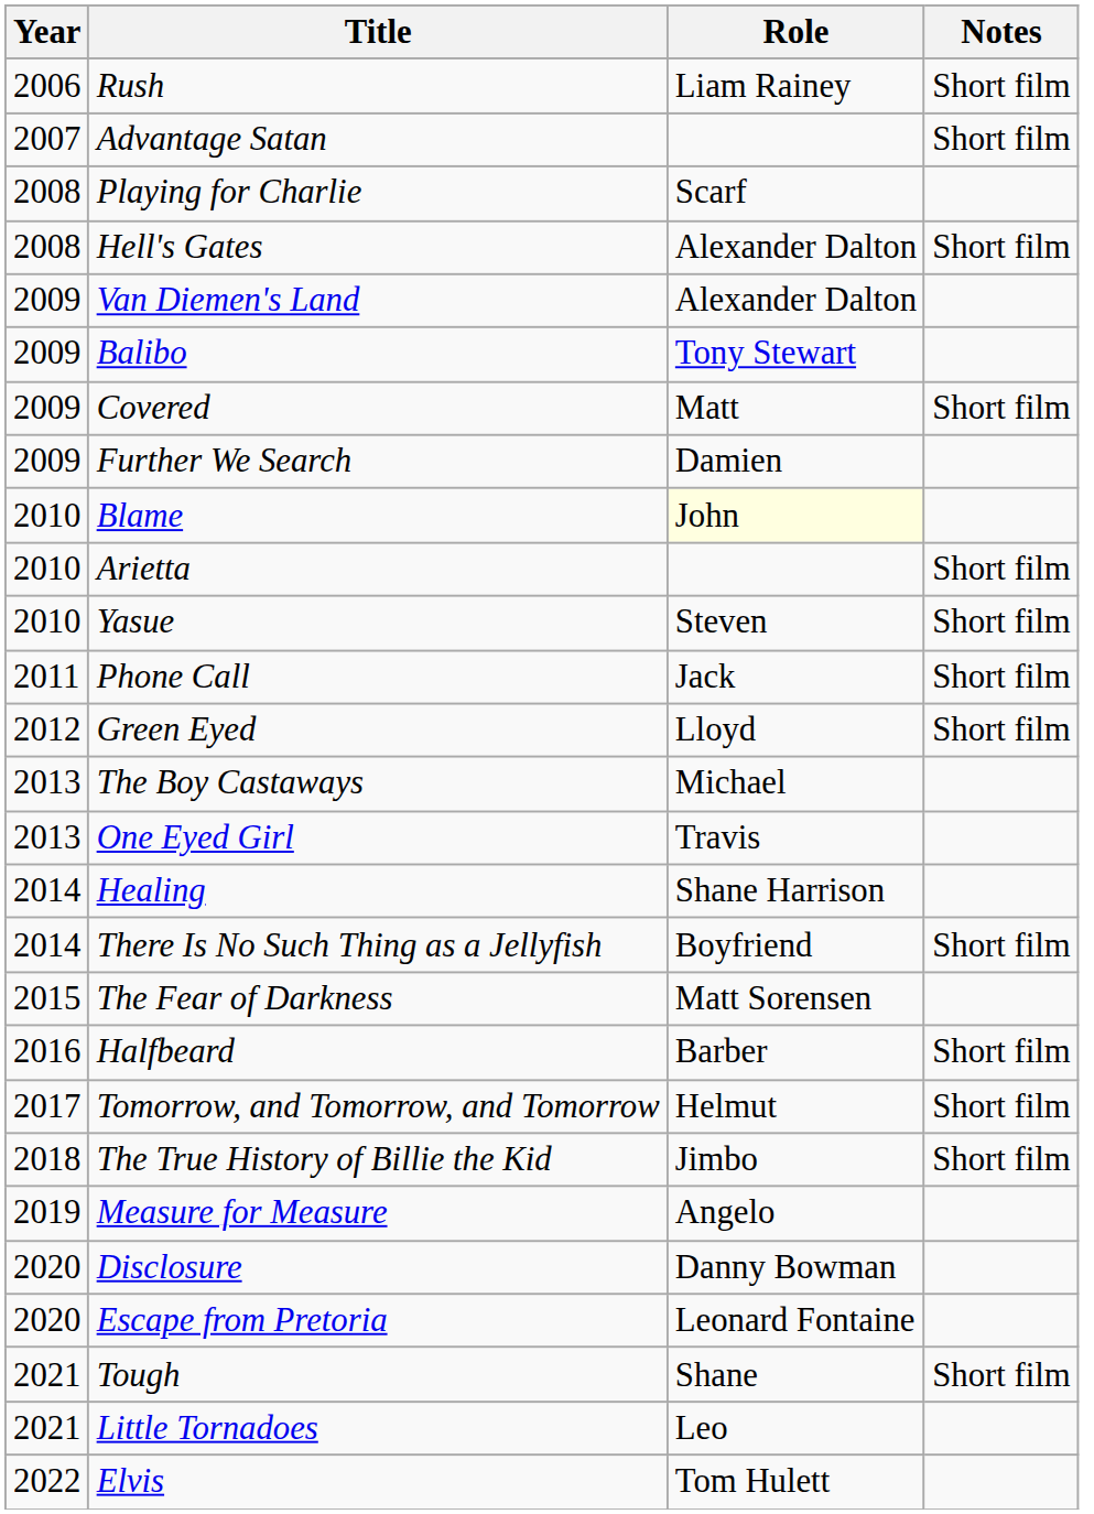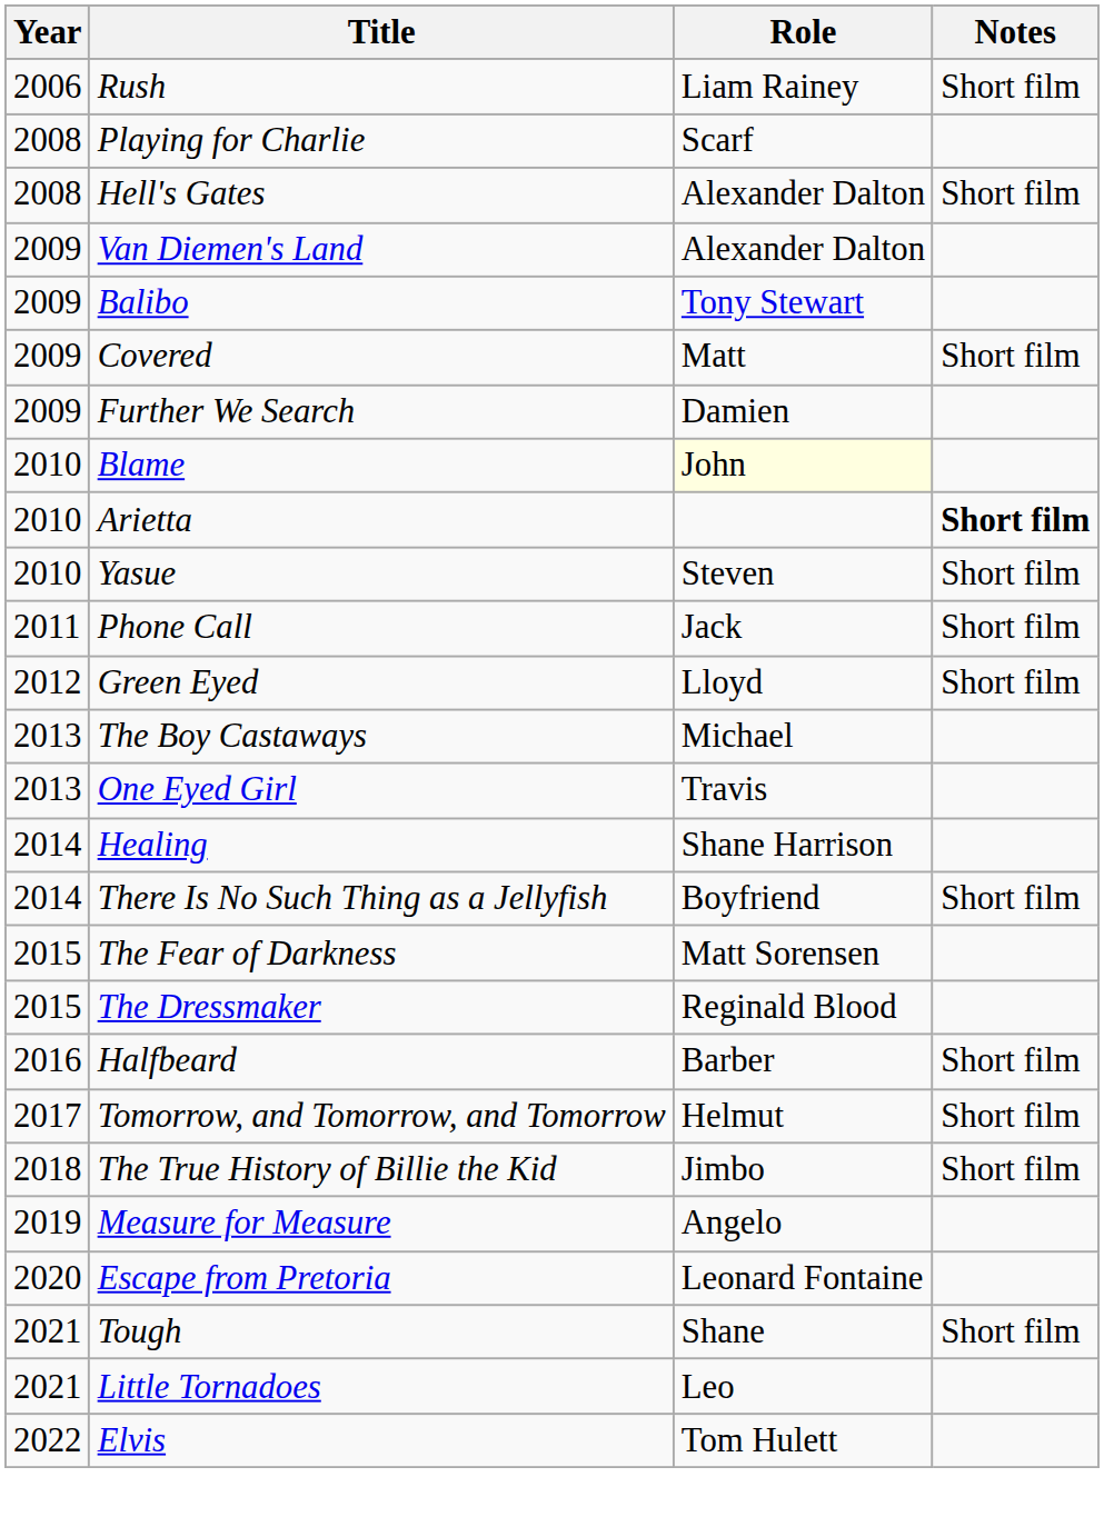- row: 2007 | Advantage Satan | Short film
Arietta | Notes: normal -> bold
+ row: 2015 | The Dressmaker | Reginald Blood
- row: 2020 | Disclosure | Danny Bowman
